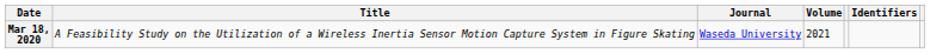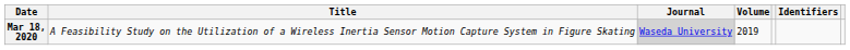Mar 18, 2020 | Journal: no background -> lightgrey background
Mar 18, 2020 | Volume: 2021 -> 2019
